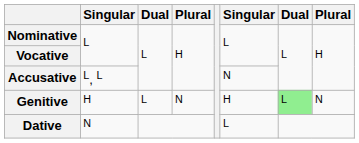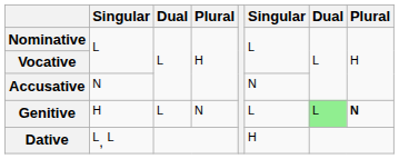Accusative | column 2: L, L -> N
Genitive | column 6: H -> L
Genitive | column 8: normal -> bold
Dative | column 2: N -> L, L
Dative | column 6: L -> H
